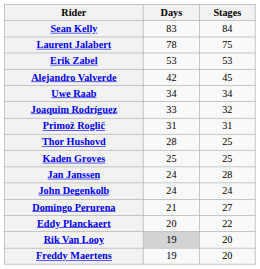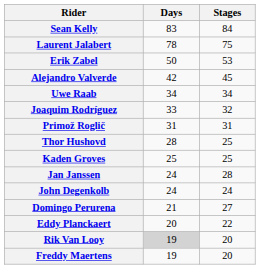Erik Zabel | Days: 53 -> 50
